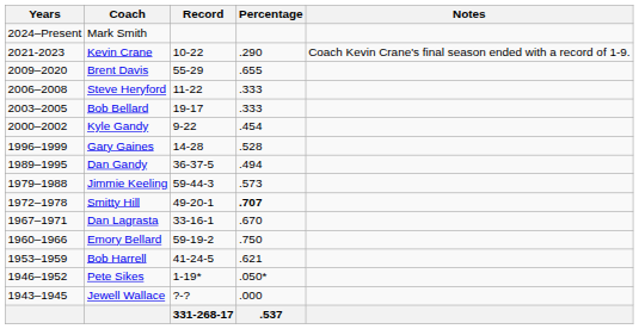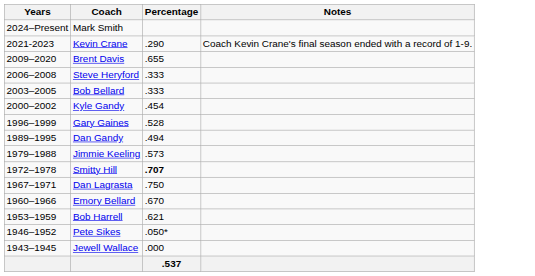- column: Record | 10-22 | 55-29 | 11-22 | 19-17 | 9-22 | 14-28 | 36-37-5 | 59-44-3 | 49-20-1 | 33-16-1 | 59-19-2 | 41-24-5 | 1-19* | ?-? | 331-268-17
Dan Lagrasta | Percentage: .670 -> .750
Emory Bellard | Percentage: .750 -> .670
